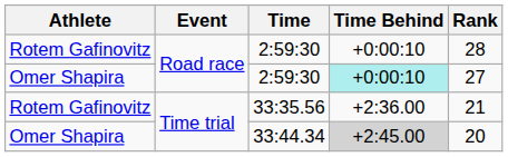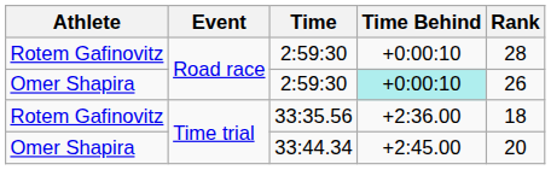Omer Shapira / 2:59:30 | Rank: 27 -> 26
33:35.56 | Rank: 21 -> 18
33:44.34 | Time Behind: lightgrey background -> no background
